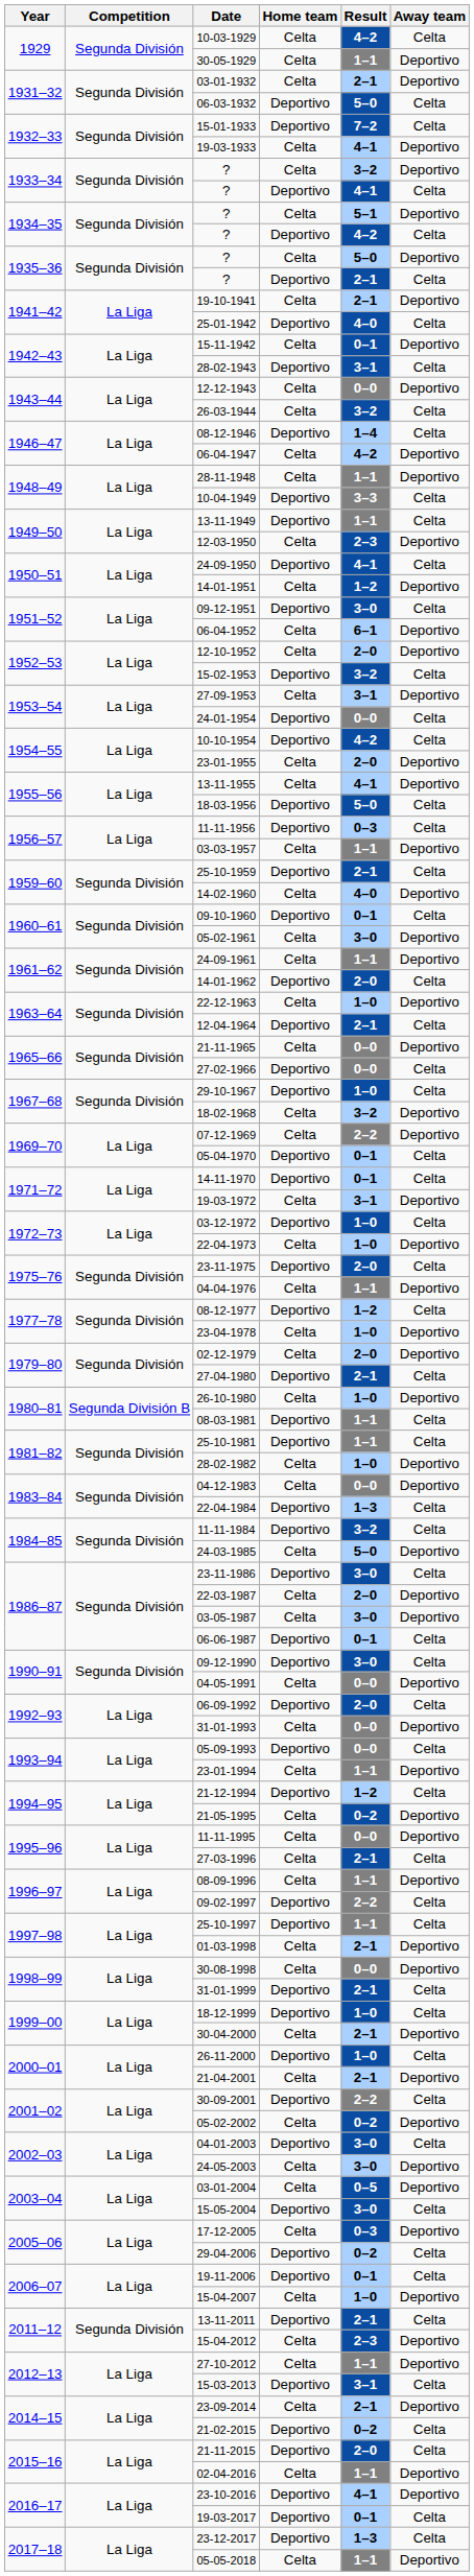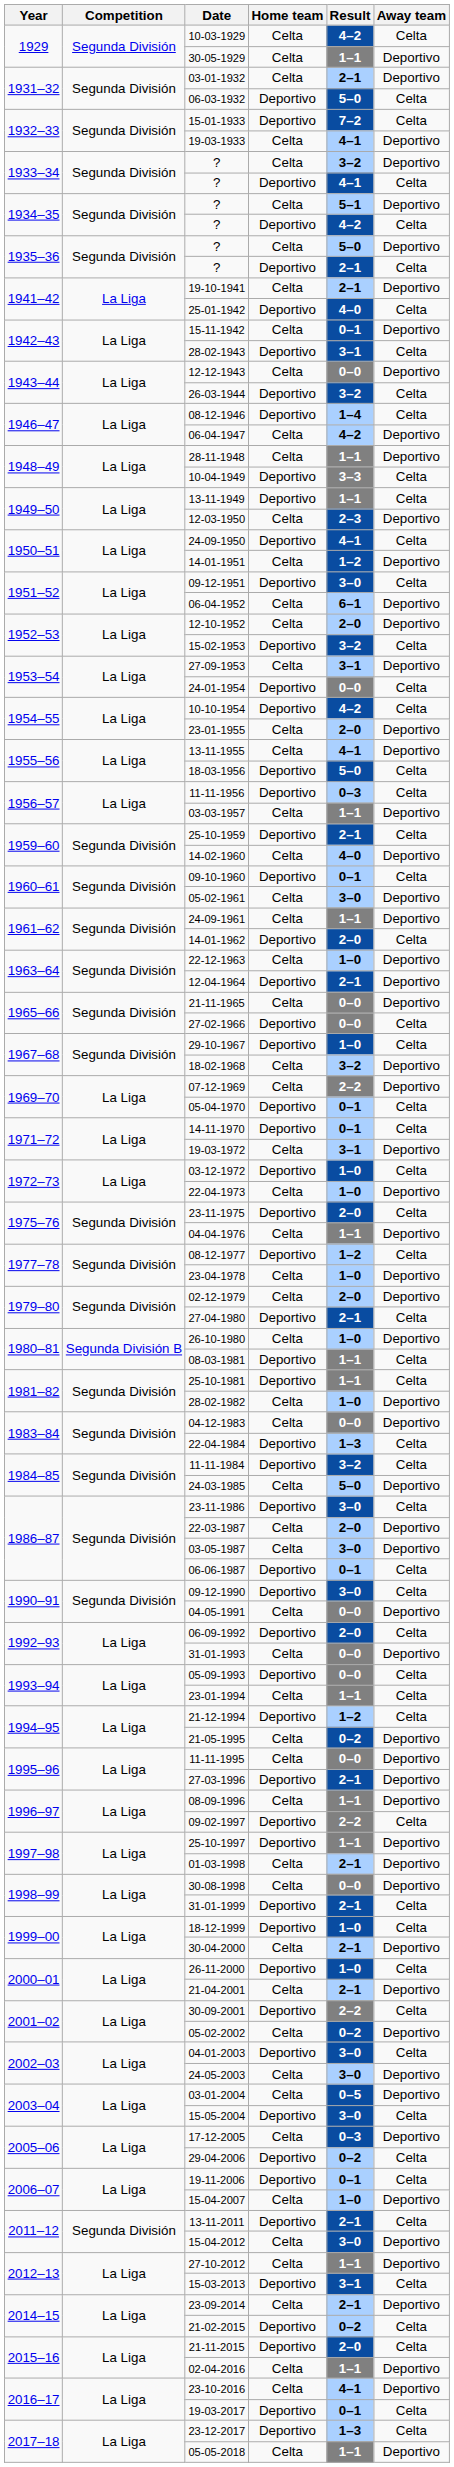26-03-1944 | Home team: Celta -> Deportivo
12-04-1964 | Away team: Celta -> Deportivo
23-01-1994 | Away team: Deportivo -> Celta
27-03-1996 | Home team: Celta -> Deportivo
27-03-1996 | Away team: Celta -> Deportivo
25-10-1997 | Away team: Celta -> Deportivo
15-04-2012 | Result: 2–3 -> 3–0
23-10-2016 | Home team: Deportivo -> Celta
